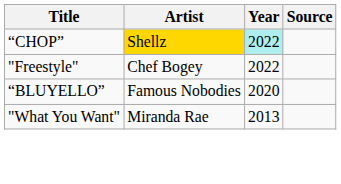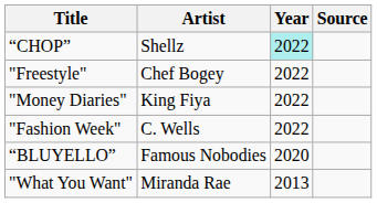“CHOP” | Artist: gold background -> no background
+ row: "Money Diaries" | King Fiya | 2022
+ row: "Fashion Week" | C. Wells | 2022
